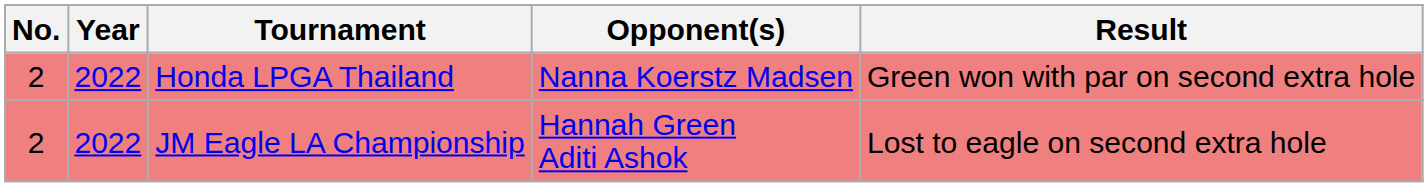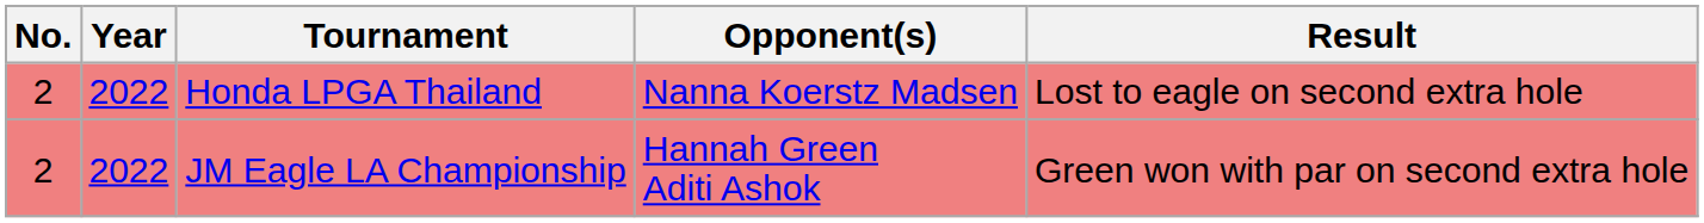Honda LPGA Thailand | Result: Green won with par on second extra hole -> Lost to eagle on second extra hole
JM Eagle LA Championship | Result: Lost to eagle on second extra hole -> Green won with par on second extra hole
